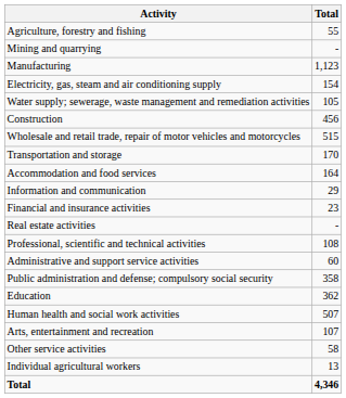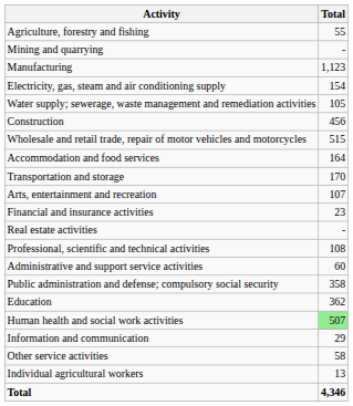rows swapped: Transportation and storage <-> Accommodation and food services
rows swapped: Information and communication <-> Arts, entertainment and recreation
Human health and social work activities | Total: no background -> lightgreen background
